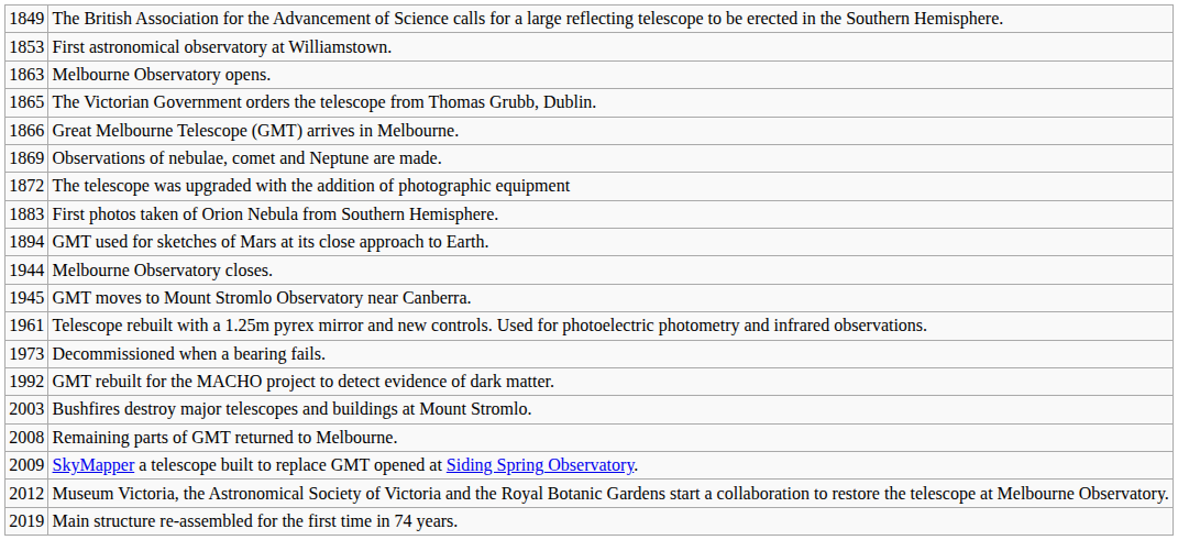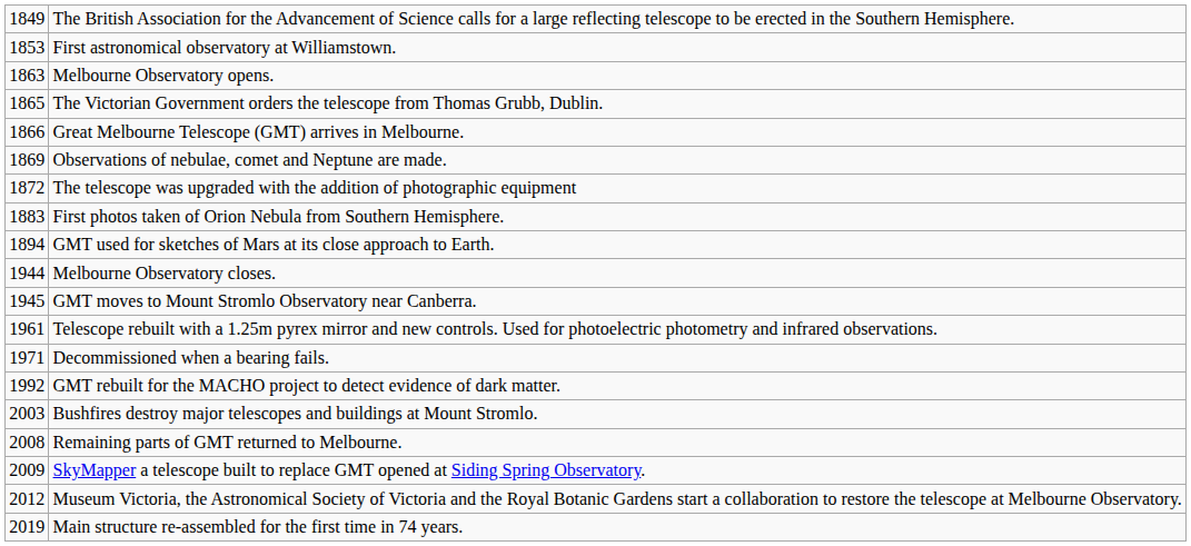Decommissioned when a bearing fails. | column 1: 1973 -> 1971
